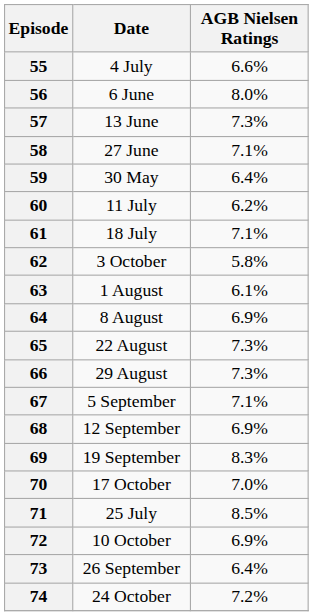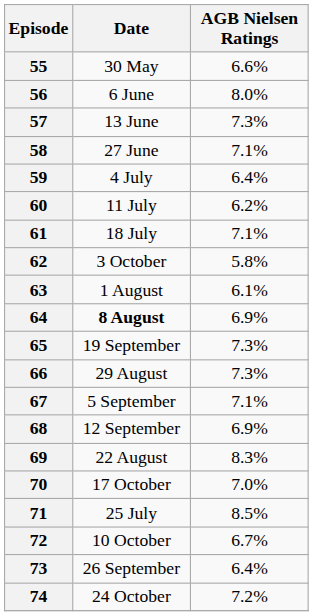55 | Date: 4 July -> 30 May
59 | Date: 30 May -> 4 July
64 | Date: normal -> bold
65 | Date: 22 August -> 19 September
69 | Date: 19 September -> 22 August
72 | AGB Nielsen Ratings: 6.9% -> 6.7%
